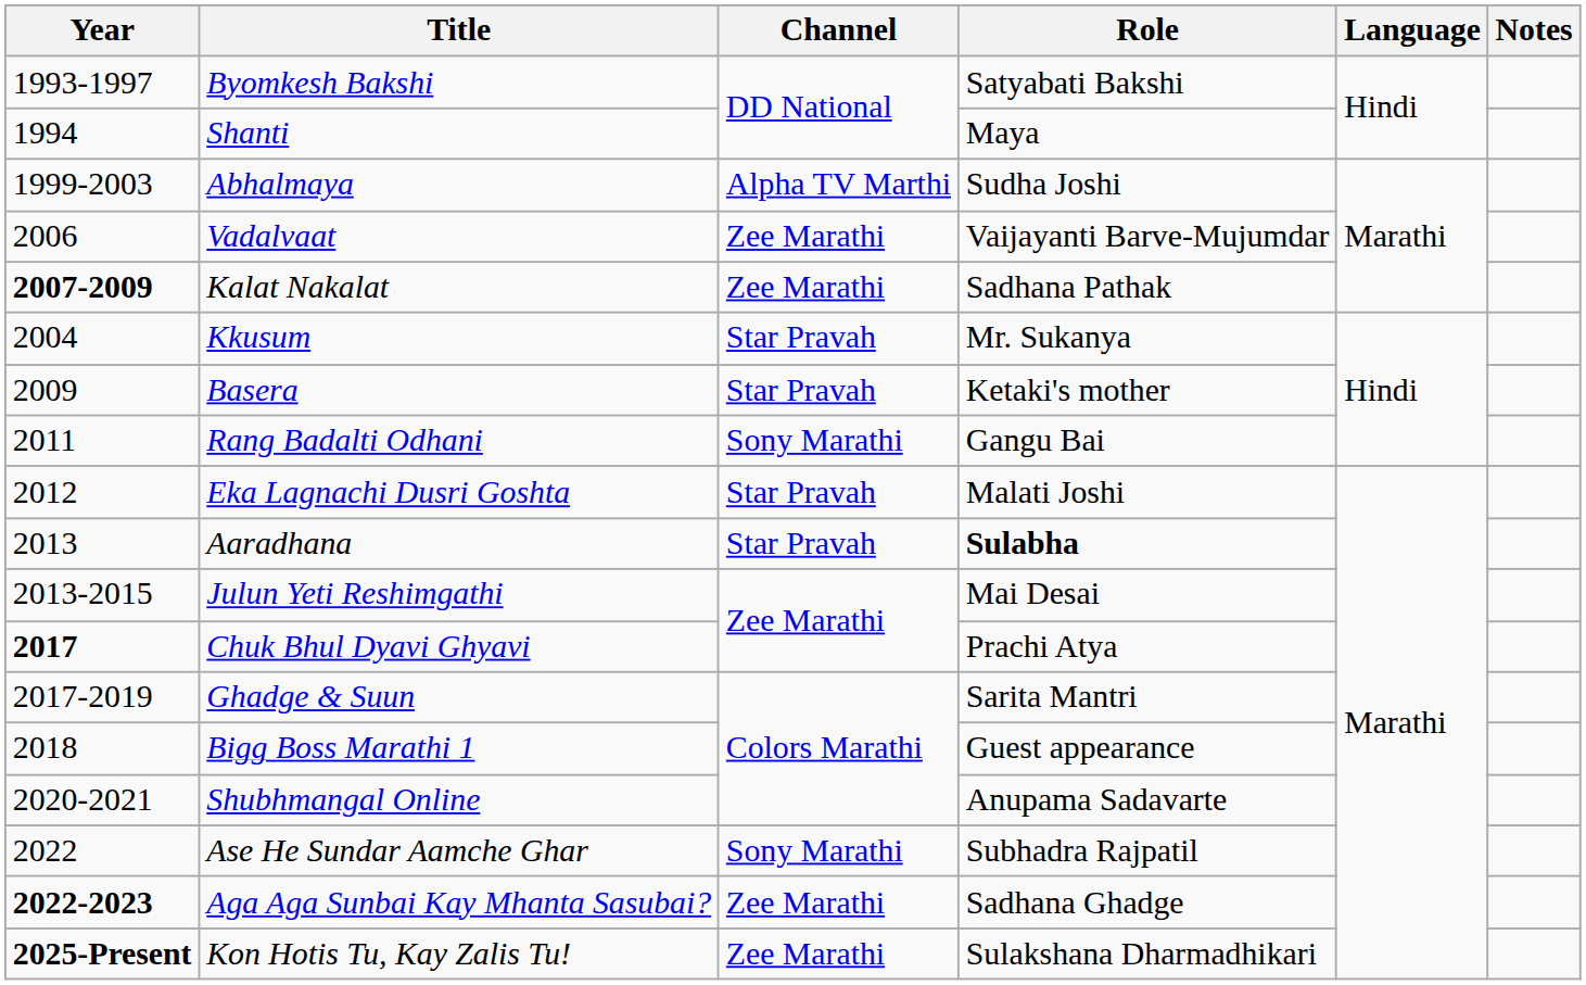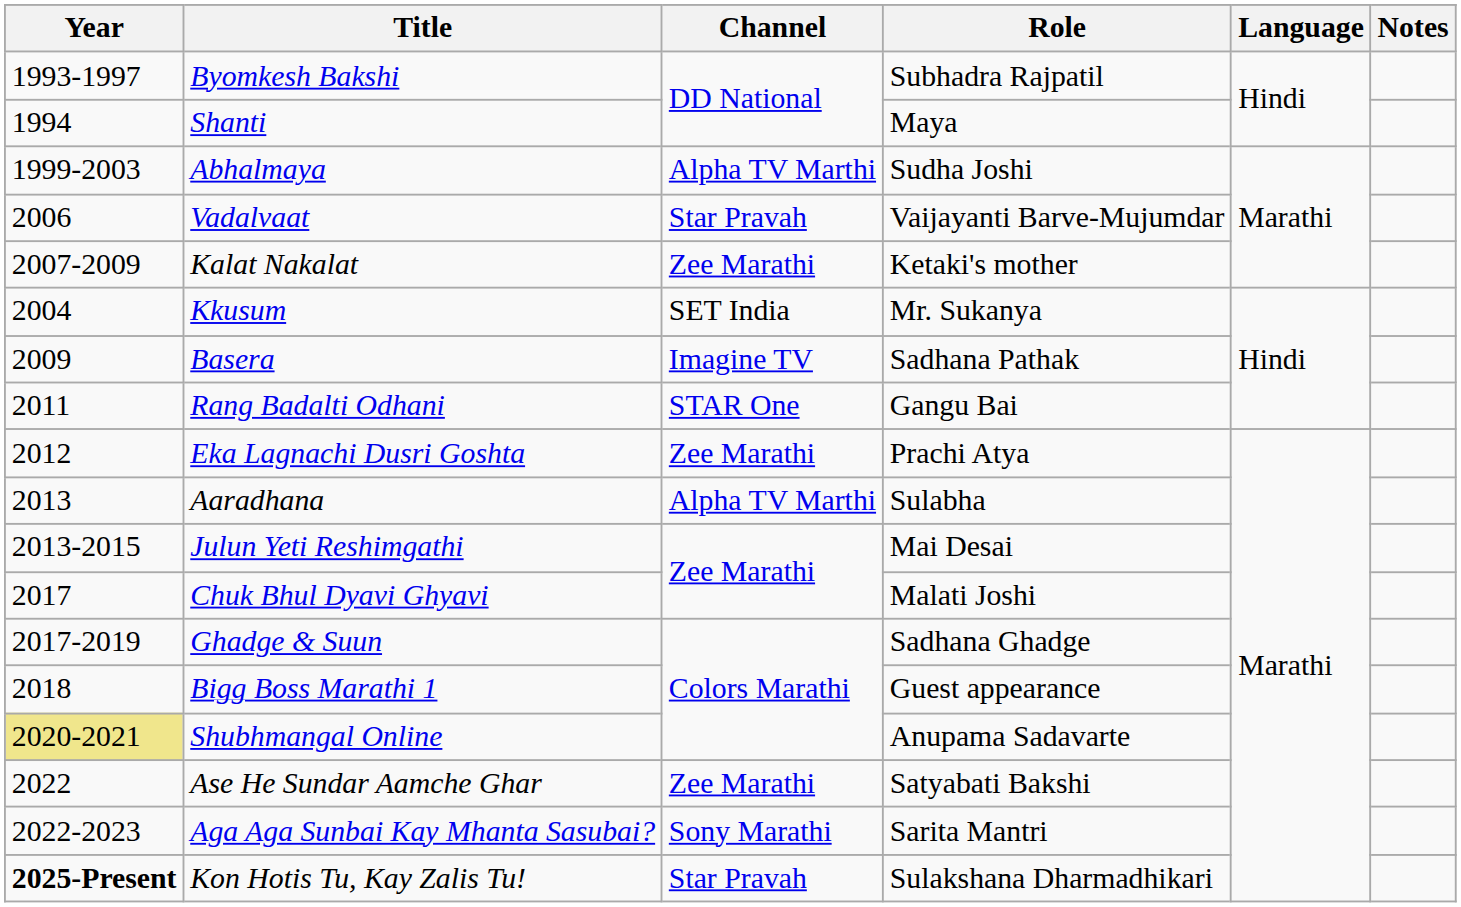Byomkesh Bakshi | Role: Satyabati Bakshi -> Subhadra Rajpatil
Vadalvaat | Channel: Zee Marathi -> Star Pravah
Kalat Nakalat | Year: bold -> normal
Kalat Nakalat | Role: Sadhana Pathak -> Ketaki's mother
Kkusum | Channel: Star Pravah -> SET India
Basera | Channel: Star Pravah -> Imagine TV
Basera | Role: Ketaki's mother -> Sadhana Pathak
Rang Badalti Odhani | Channel: Sony Marathi -> STAR One
Eka Lagnachi Dusri Goshta | Channel: Star Pravah -> Zee Marathi
Eka Lagnachi Dusri Goshta | Role: Malati Joshi -> Prachi Atya
Aaradhana | Channel: Star Pravah -> Alpha TV Marthi
Aaradhana | Role: bold -> normal
Chuk Bhul Dyavi Ghyavi | Year: bold -> normal
Chuk Bhul Dyavi Ghyavi | Role: Prachi Atya -> Malati Joshi
Ghadge & Suun | Role: Sarita Mantri -> Sadhana Ghadge
Shubhmangal Online | Year: no background -> khaki background
Ase He Sundar Aamche Ghar | Channel: Sony Marathi -> Zee Marathi
Ase He Sundar Aamche Ghar | Role: Subhadra Rajpatil -> Satyabati Bakshi
Aga Aga Sunbai Kay Mhanta Sasubai? | Year: bold -> normal
Aga Aga Sunbai Kay Mhanta Sasubai? | Channel: Zee Marathi -> Sony Marathi
Aga Aga Sunbai Kay Mhanta Sasubai? | Role: Sadhana Ghadge -> Sarita Mantri
Kon Hotis Tu, Kay Zalis Tu! | Channel: Zee Marathi -> Star Pravah
